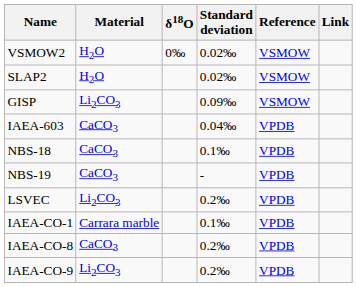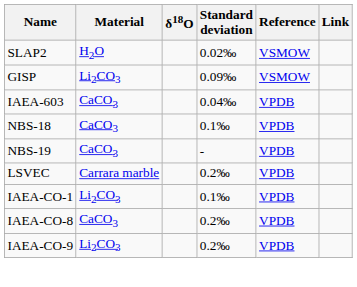- row: VSMOW2 | H2O | 0‰ | 0.02‰ | VSMOW
LSVEC | Material: Li2CO3 -> Carrara marble
IAEA-CO-1 | Material: Carrara marble -> Li2CO3
